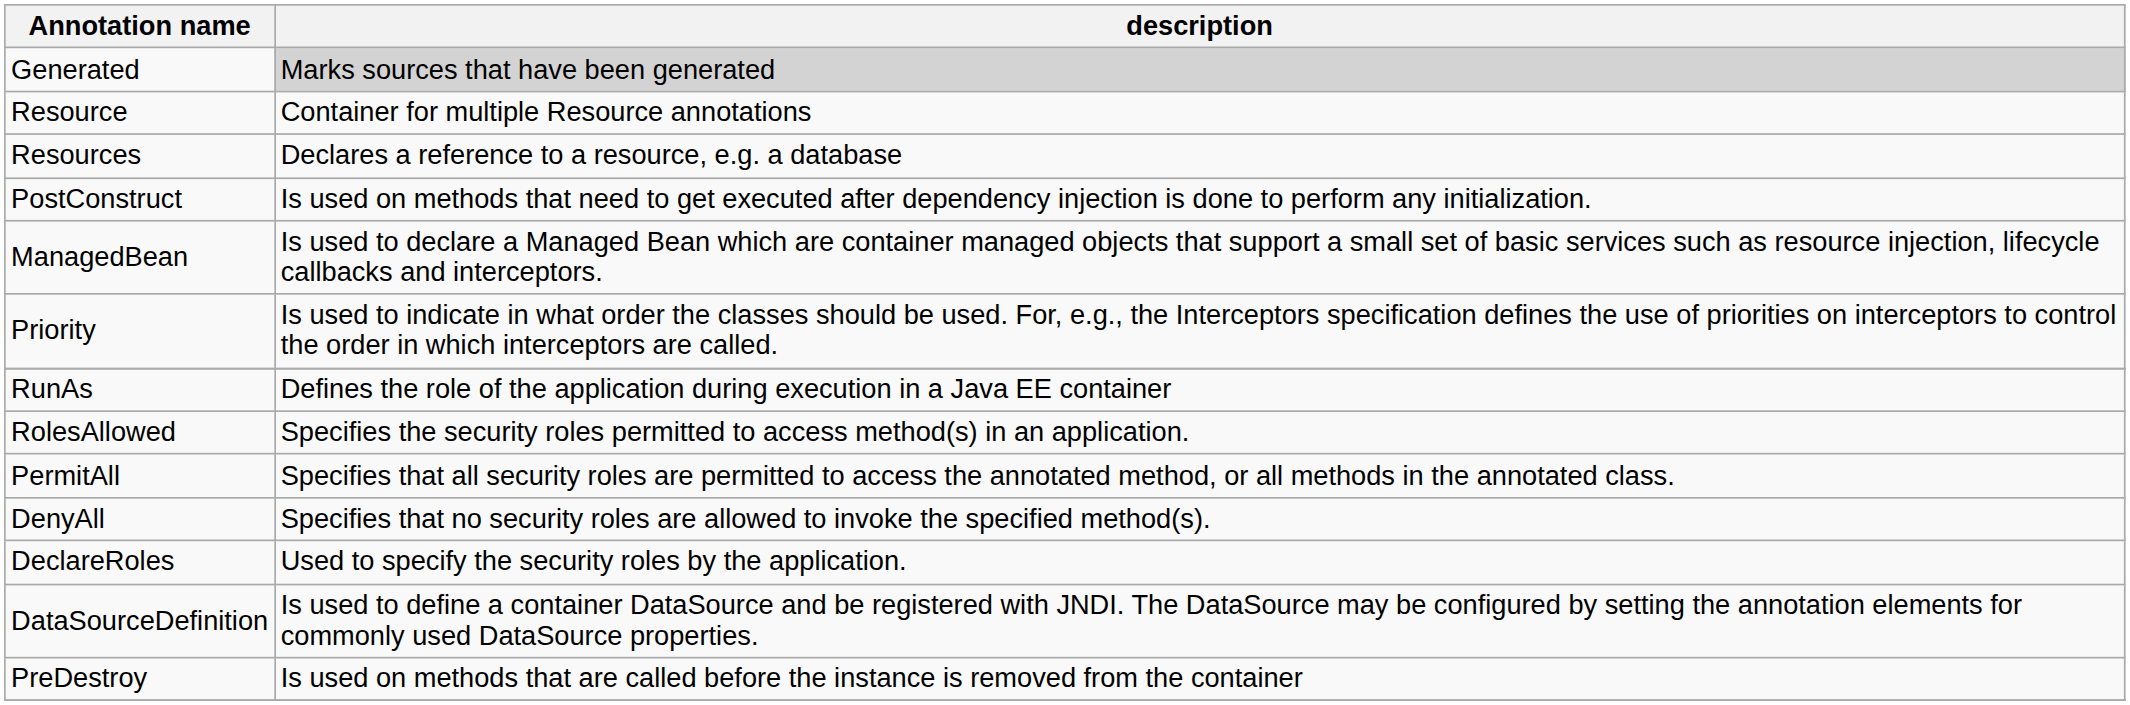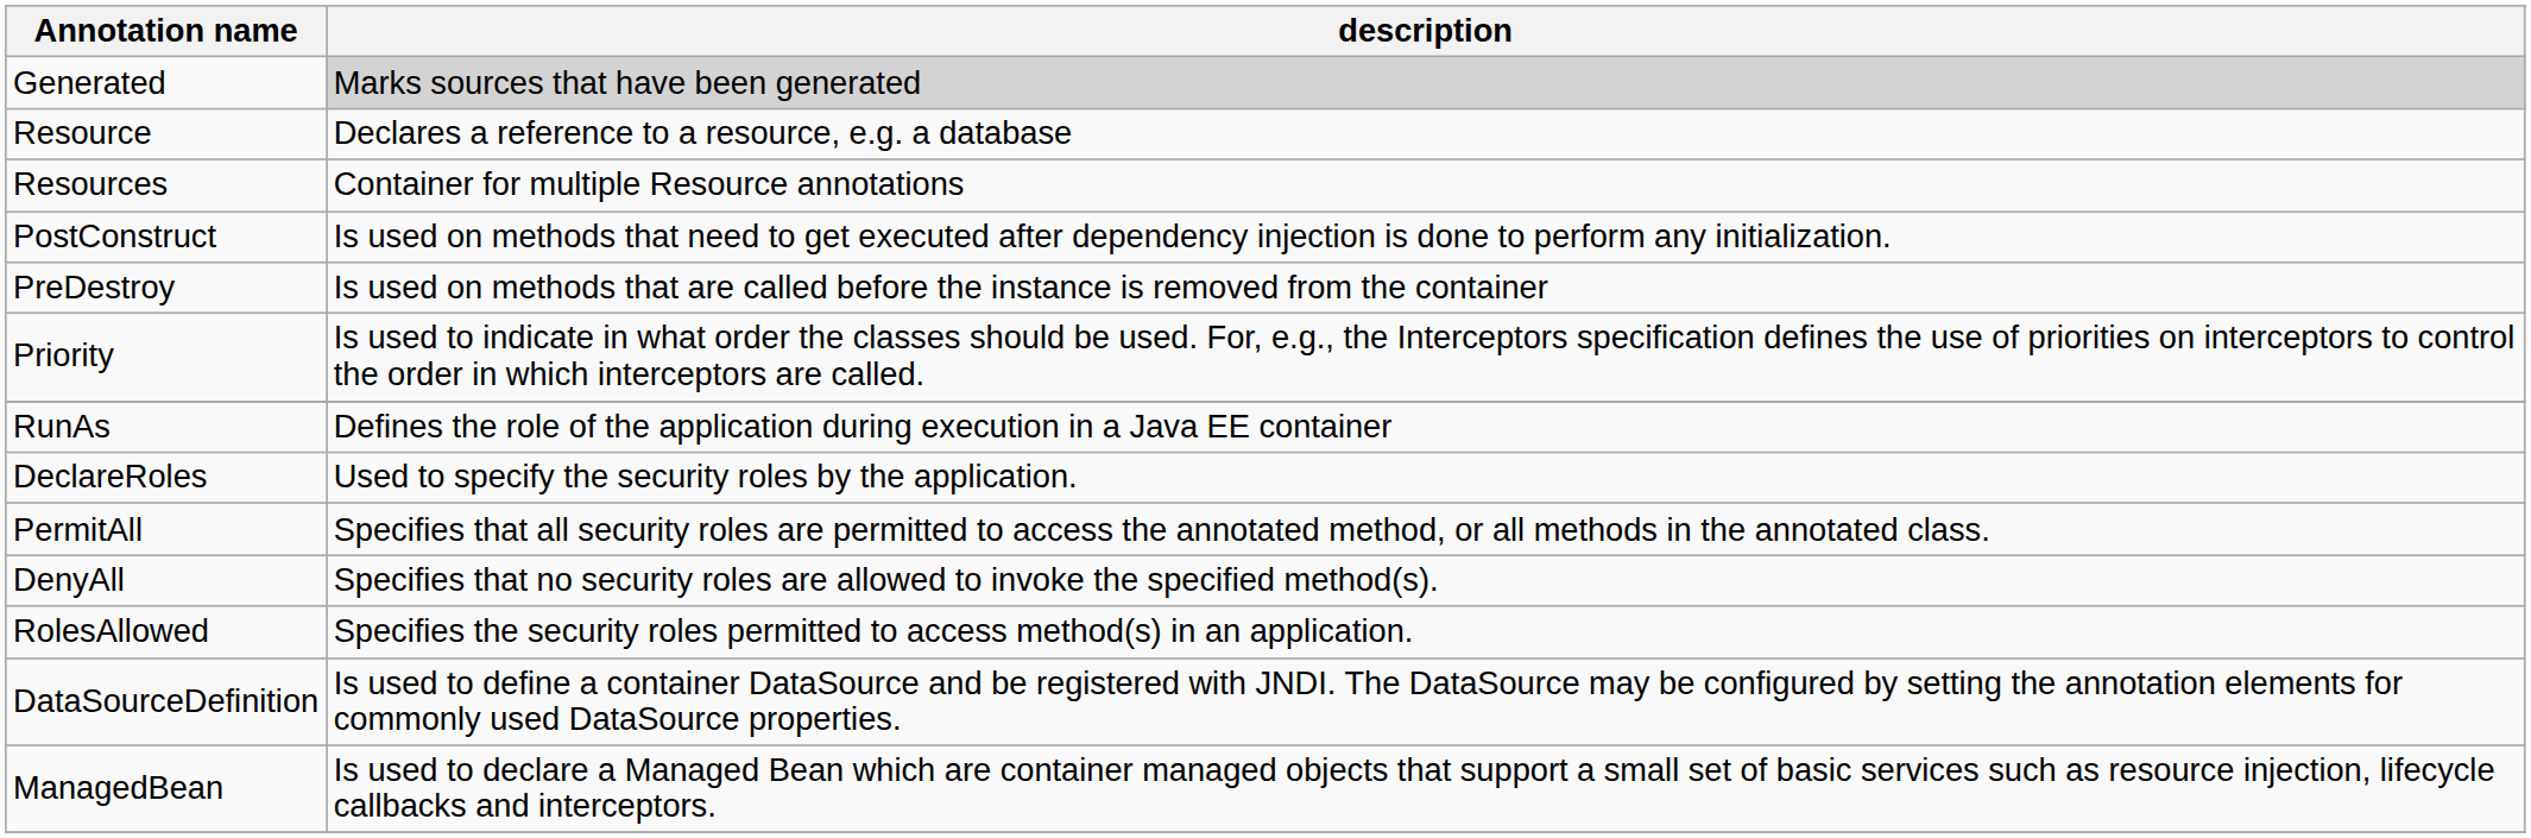Resource | description: Container for multiple Resource annotations -> Declares a reference to a resource, e.g. a database
Resources | description: Declares a reference to a resource, e.g. a database -> Container for multiple Resource annotations
rows swapped: PreDestroy <-> ManagedBean
rows swapped: RolesAllowed <-> DeclareRoles
